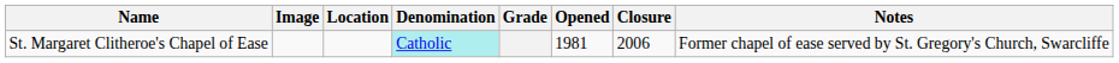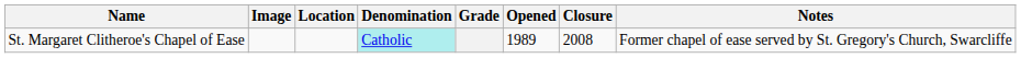St. Margaret Clitheroe's Chapel of Ease | Opened: 1981 -> 1989
St. Margaret Clitheroe's Chapel of Ease | Closure: 2006 -> 2008
